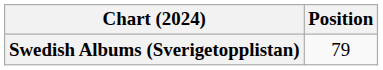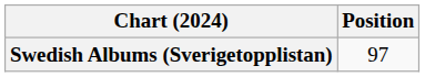Swedish Albums (Sverigetopplistan) | Position: 79 -> 97
